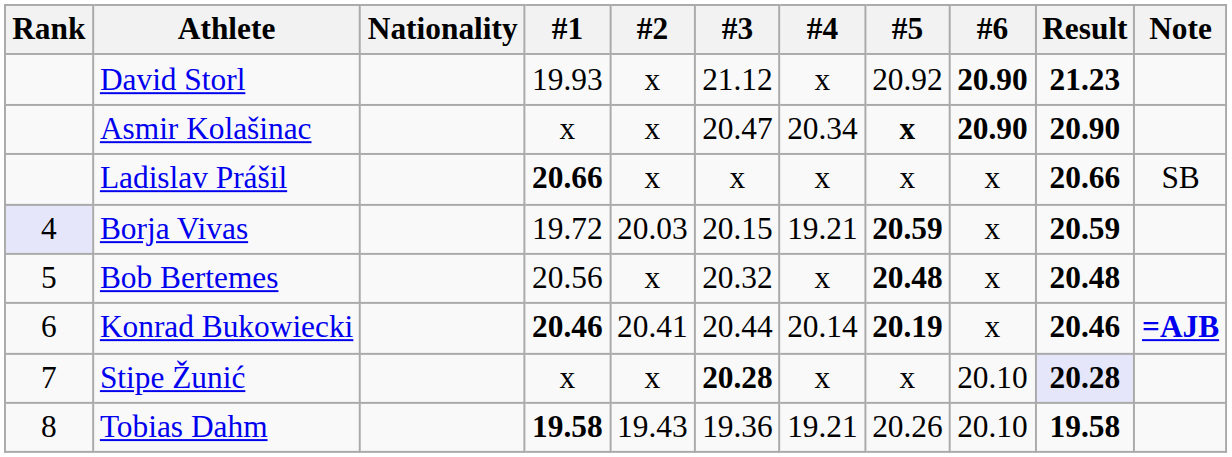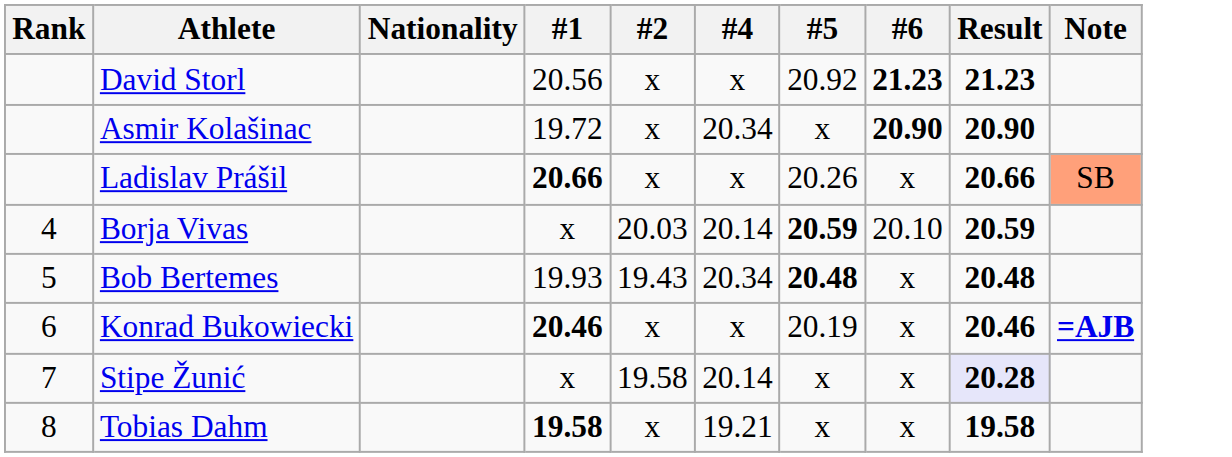- column: #3 | 21.12 | 20.47 | x | 20.15 | 20.32 | 20.44 | 20.28 | 19.36
David Storl | #1: 19.93 -> 20.56
David Storl | #6: 20.90 -> 21.23
Asmir Kolašinac | #1: x -> 19.72
Asmir Kolašinac | #5: bold -> normal
Ladislav Prášil | #5: x -> 20.26
Ladislav Prášil | Note: no background -> lightsalmon background
Borja Vivas | Rank: lavender background -> no background
Borja Vivas | #1: 19.72 -> x
Borja Vivas | #4: 19.21 -> 20.14
Borja Vivas | #6: x -> 20.10
Bob Bertemes | #1: 20.56 -> 19.93
Bob Bertemes | #2: x -> 19.43
Bob Bertemes | #4: x -> 20.34
Konrad Bukowiecki | #2: 20.41 -> x
Konrad Bukowiecki | #4: 20.14 -> x
Konrad Bukowiecki | #5: bold -> normal
Stipe Žunić | #2: x -> 19.58
Stipe Žunić | #4: x -> 20.14
Stipe Žunić | #6: 20.10 -> x
Tobias Dahm | #2: 19.43 -> x
Tobias Dahm | #5: 20.26 -> x
Tobias Dahm | #6: 20.10 -> x
